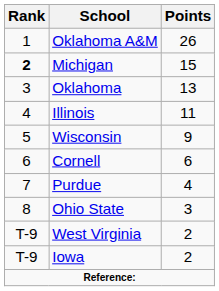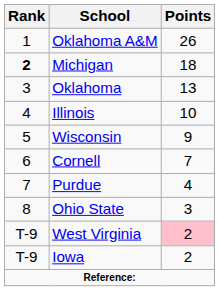Michigan | Points: 15 -> 18
Illinois | Points: 11 -> 10
Cornell | Points: 6 -> 7
West Virginia | Points: no background -> pink background
